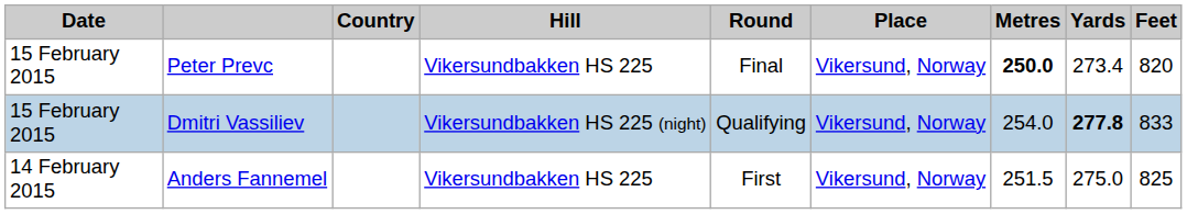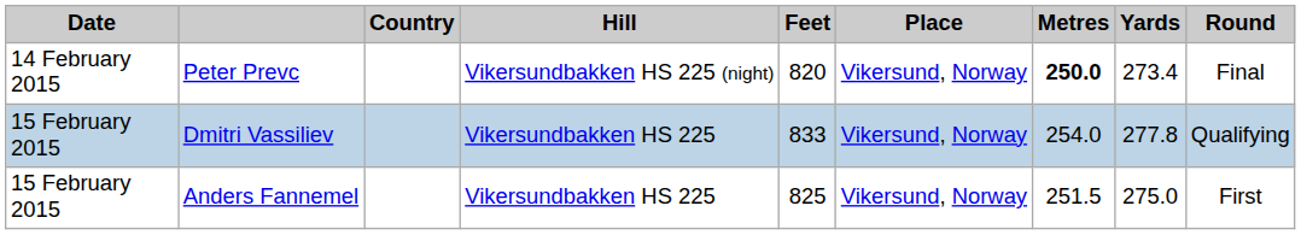columns swapped: Round <-> Feet
Peter Prevc | Date: 15 February 2015 -> 14 February 2015
Peter Prevc | Hill: Vikersundbakken HS 225 -> Vikersundbakken HS 225 (night)
Dmitri Vassiliev | Hill: Vikersundbakken HS 225 (night) -> Vikersundbakken HS 225
Dmitri Vassiliev | Yards: bold -> normal
Anders Fannemel | Date: 14 February 2015 -> 15 February 2015
